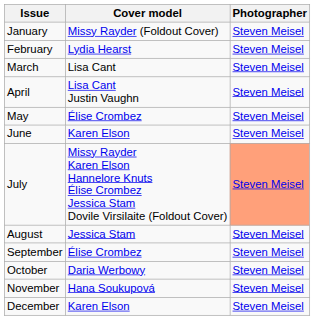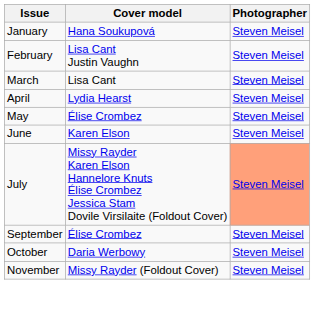January | Cover model: Missy Rayder (Foldout Cover) -> Hana Soukupová
February | Cover model: Lydia Hearst -> Lisa Cant Justin Vaughn
April | Cover model: Lisa Cant Justin Vaughn -> Lydia Hearst
- row: August | Jessica Stam | Steven Meisel
November | Cover model: Hana Soukupová -> Missy Rayder (Foldout Cover)
- row: December | Karen Elson | Steven Meisel
